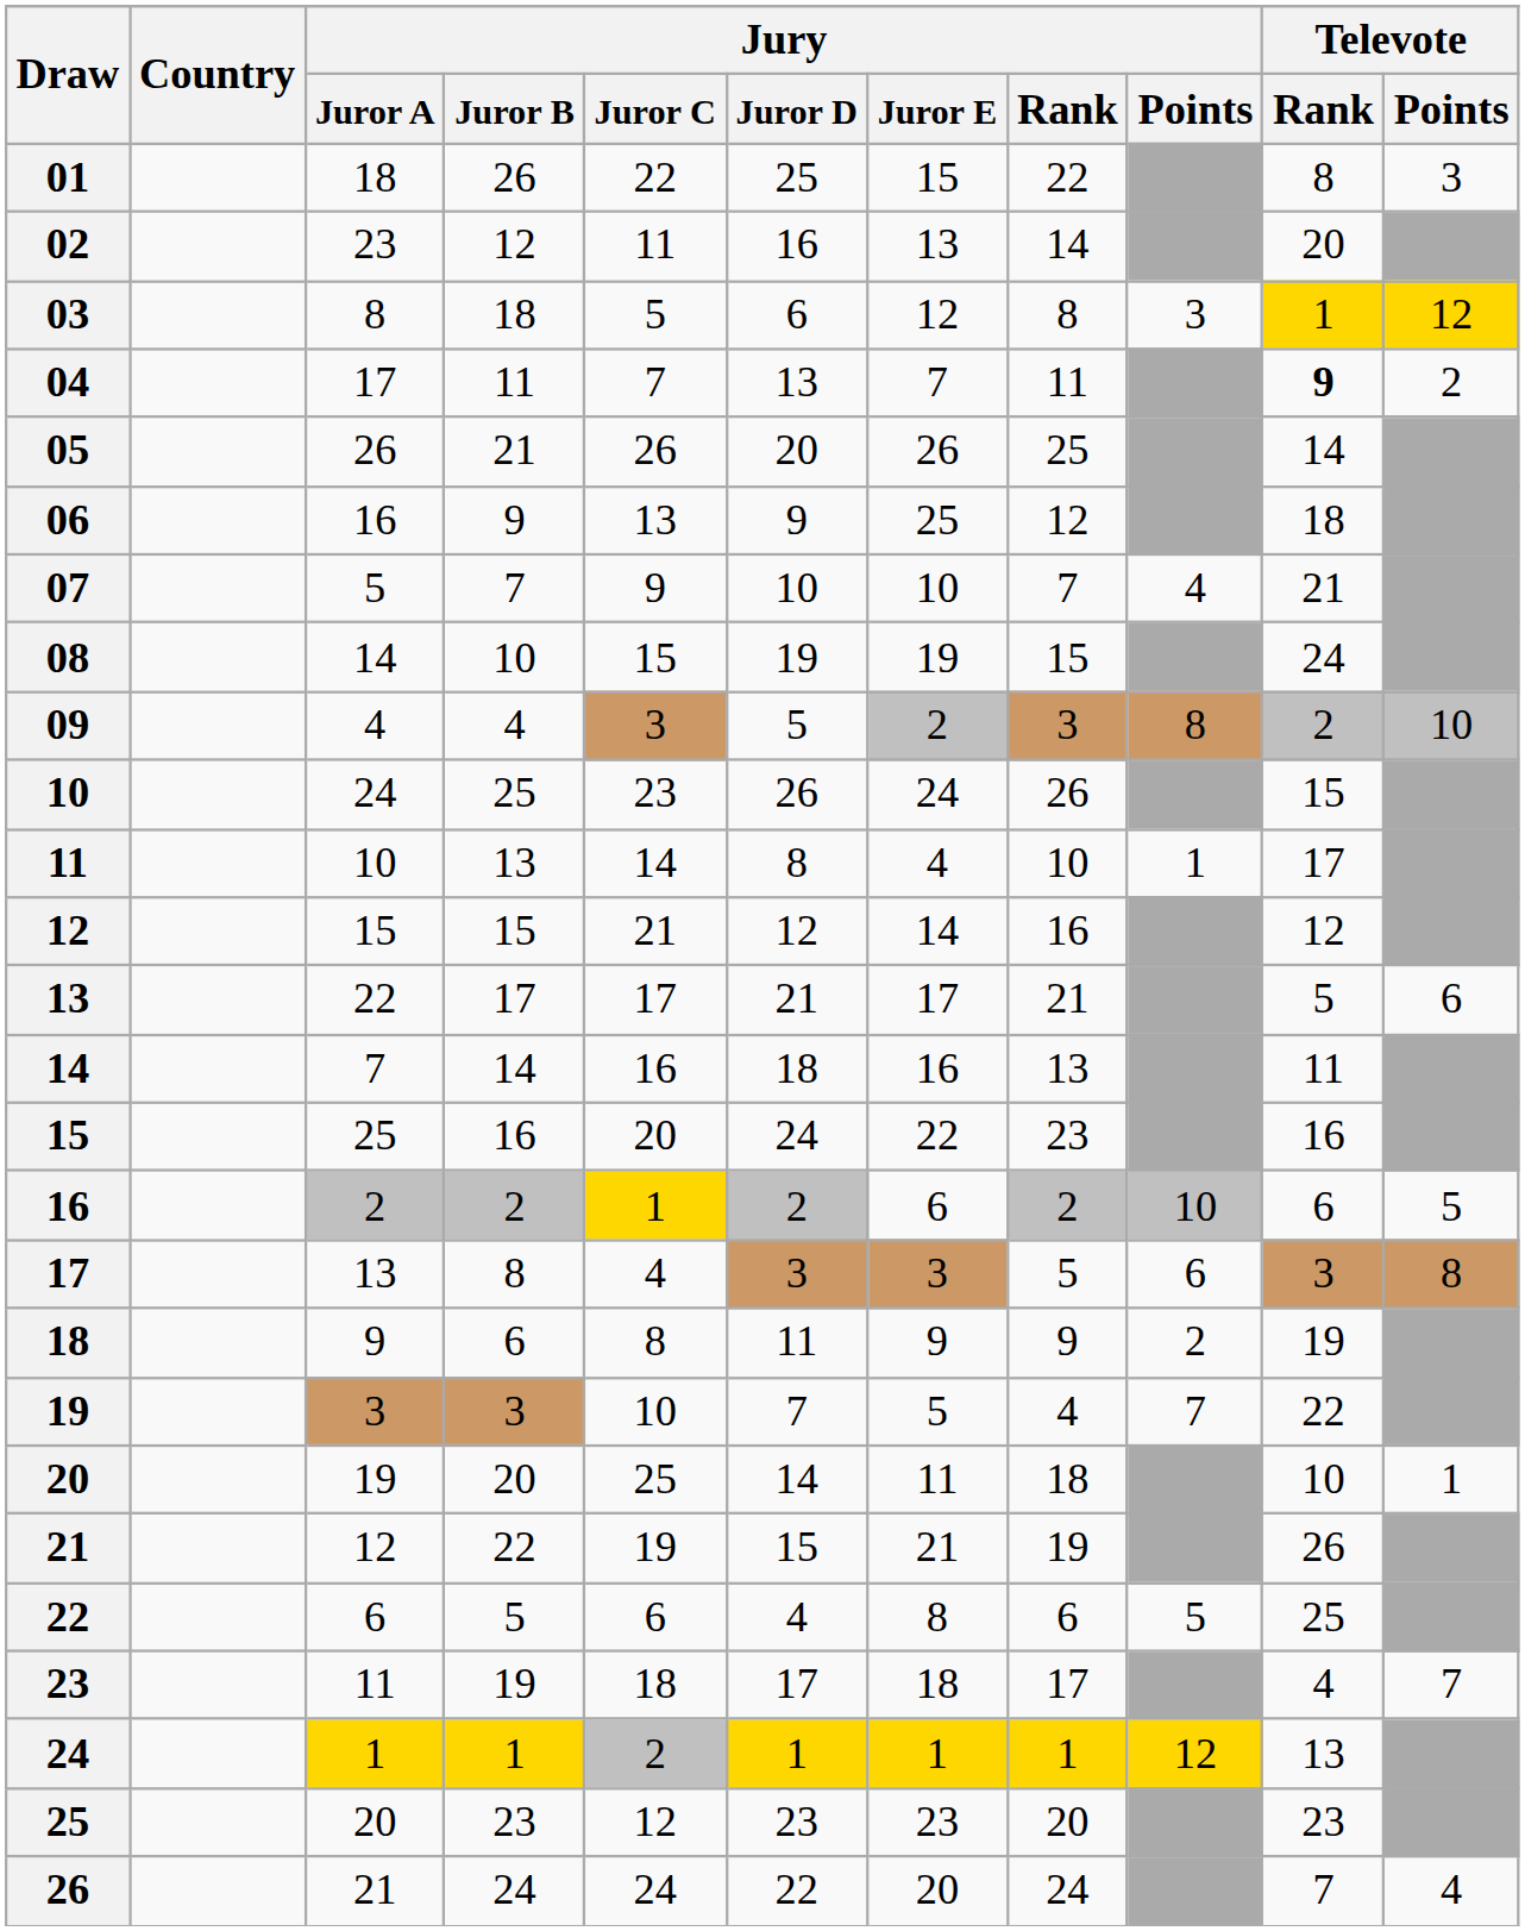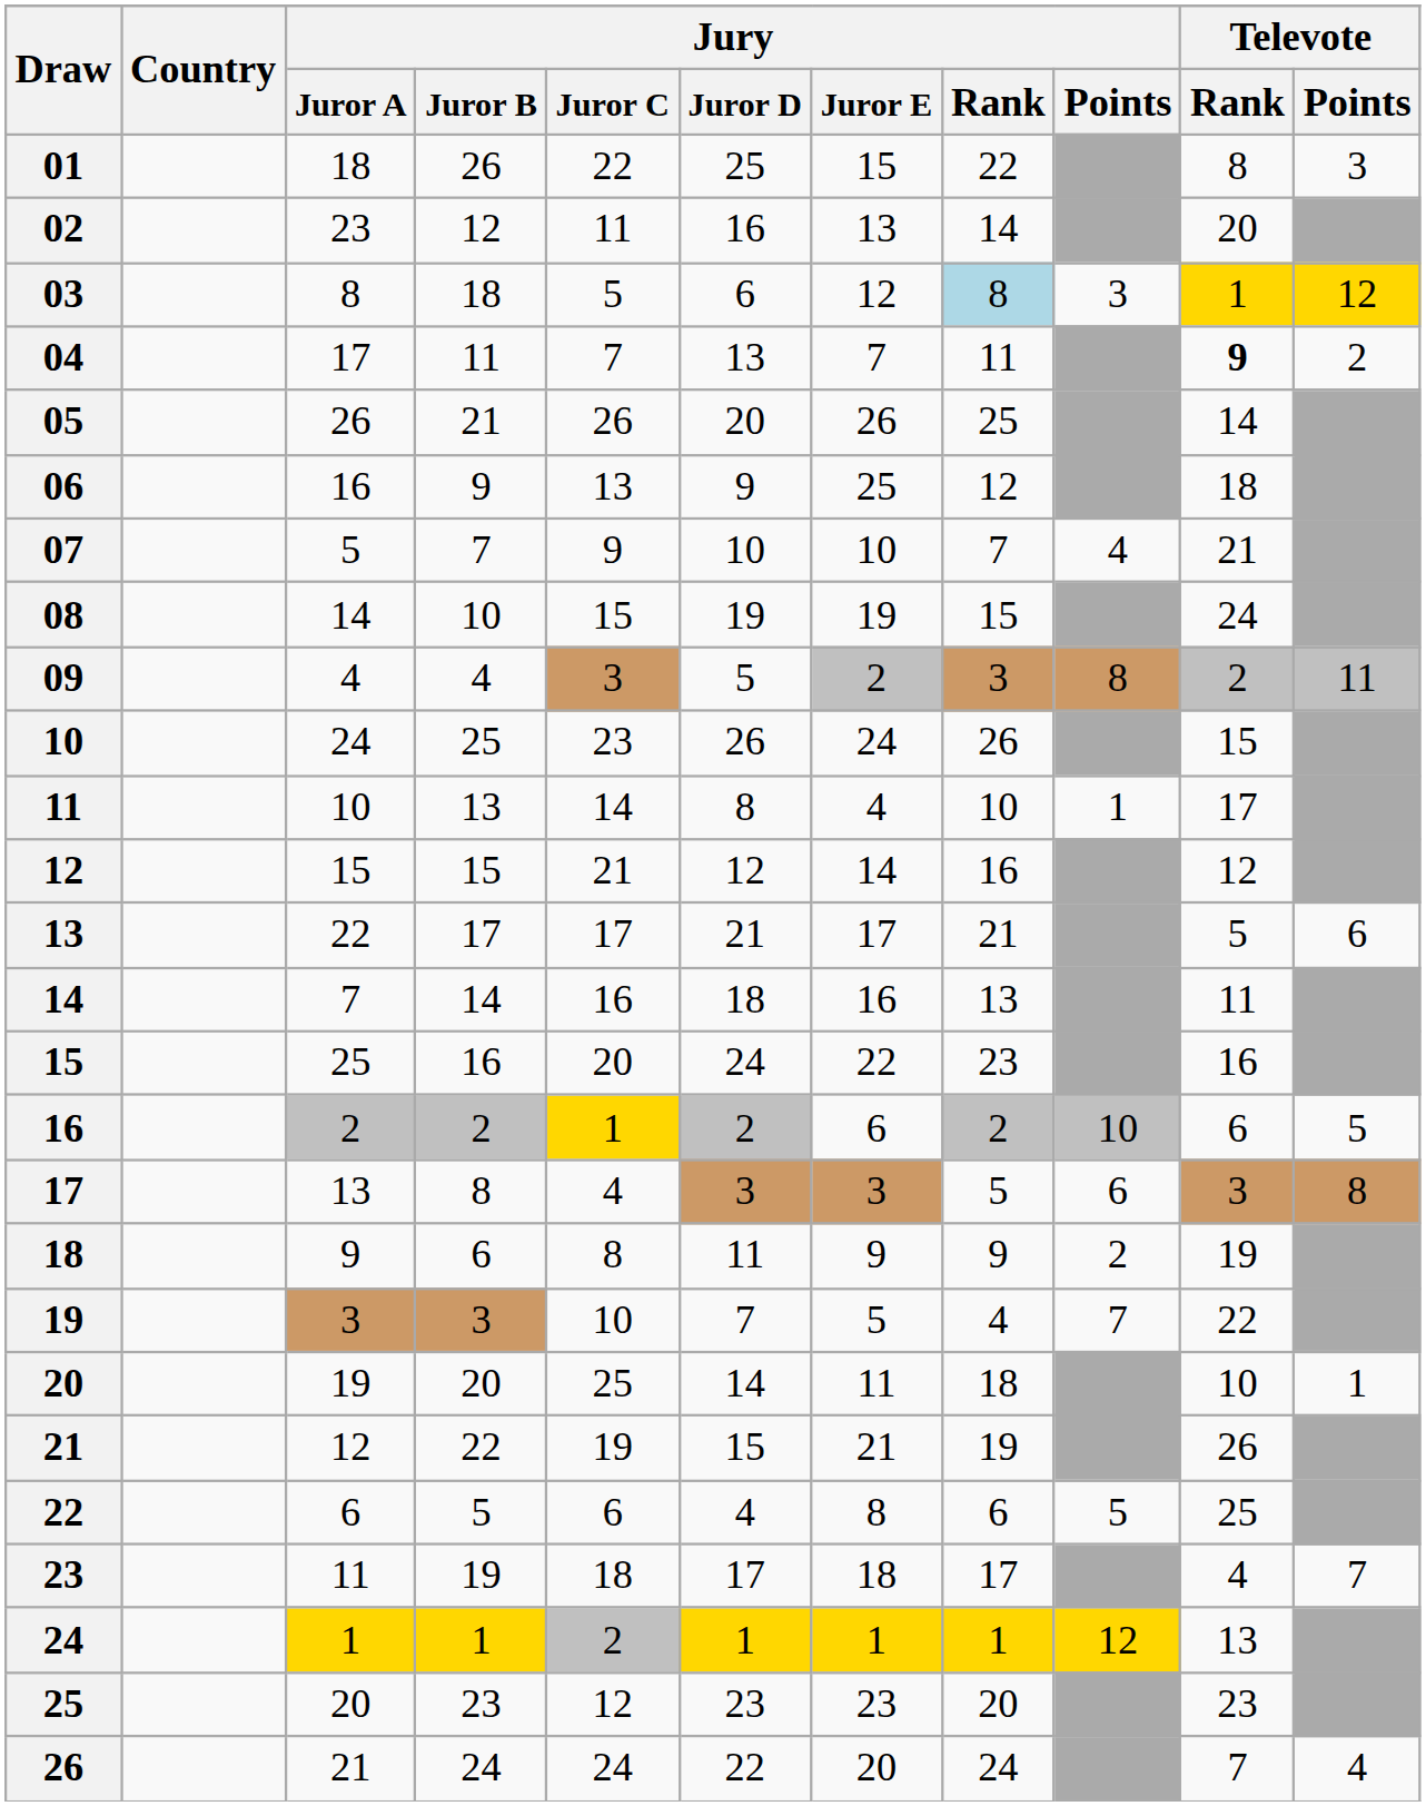03 | Jury / Rank: no background -> lightblue background
09 | Televote / Points: 10 -> 11
